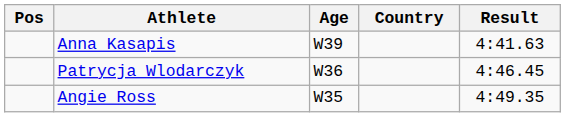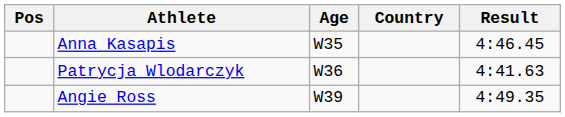Anna Kasapis | Age: W39 -> W35
Anna Kasapis | Result: 4:41.63 -> 4:46.45
Patrycja Wlodarczyk | Result: 4:46.45 -> 4:41.63
Angie Ross | Age: W35 -> W39
